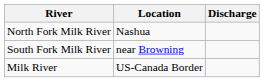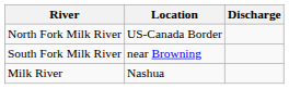North Fork Milk River | Location: Nashua -> US-Canada Border
Milk River | Location: US-Canada Border -> Nashua
